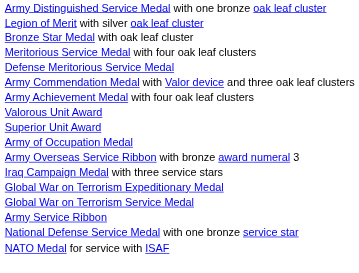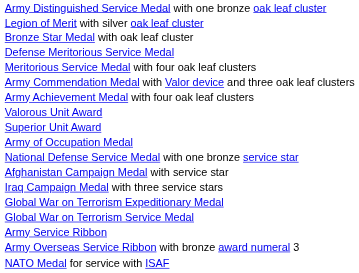rows swapped: Defense Meritorious Service Medal <-> Meritorious Service Medal with four oak leaf clusters
rows swapped: National Defense Service Medal with one bronze service star <-> Army Overseas Service Ribbon with bronze award numeral 3
+ row: Afghanistan Campaign Medal with service star
